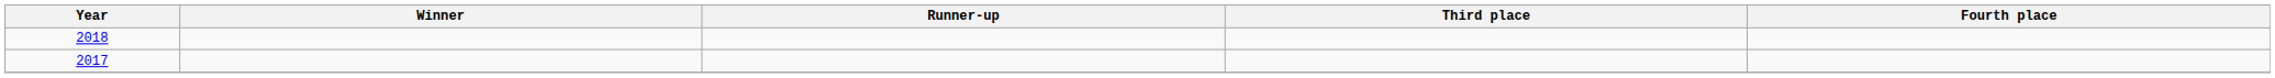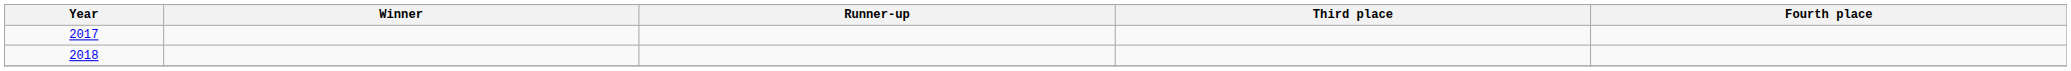rows swapped: 2017 <-> 2018
